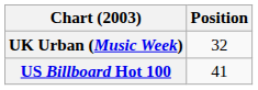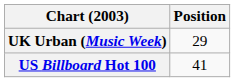UK Urban (Music Week) | Position: 32 -> 29
